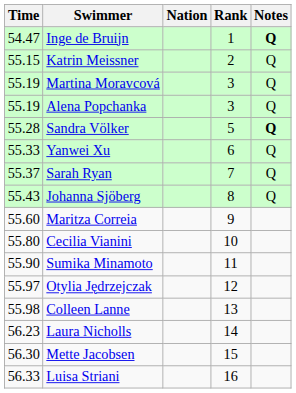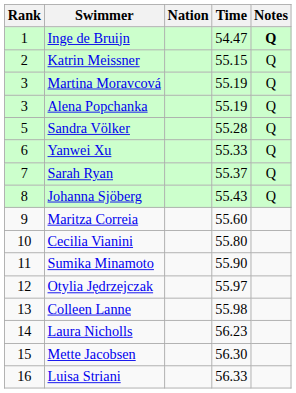columns swapped: Rank <-> Time
Sandra Völker | Notes: bold -> normal
